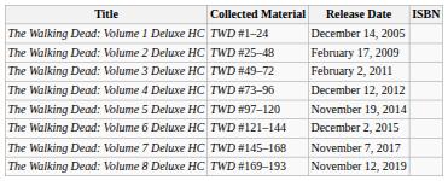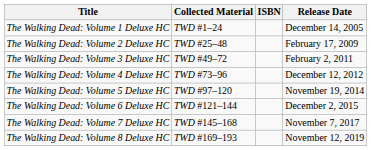columns swapped: Release Date <-> ISBN
